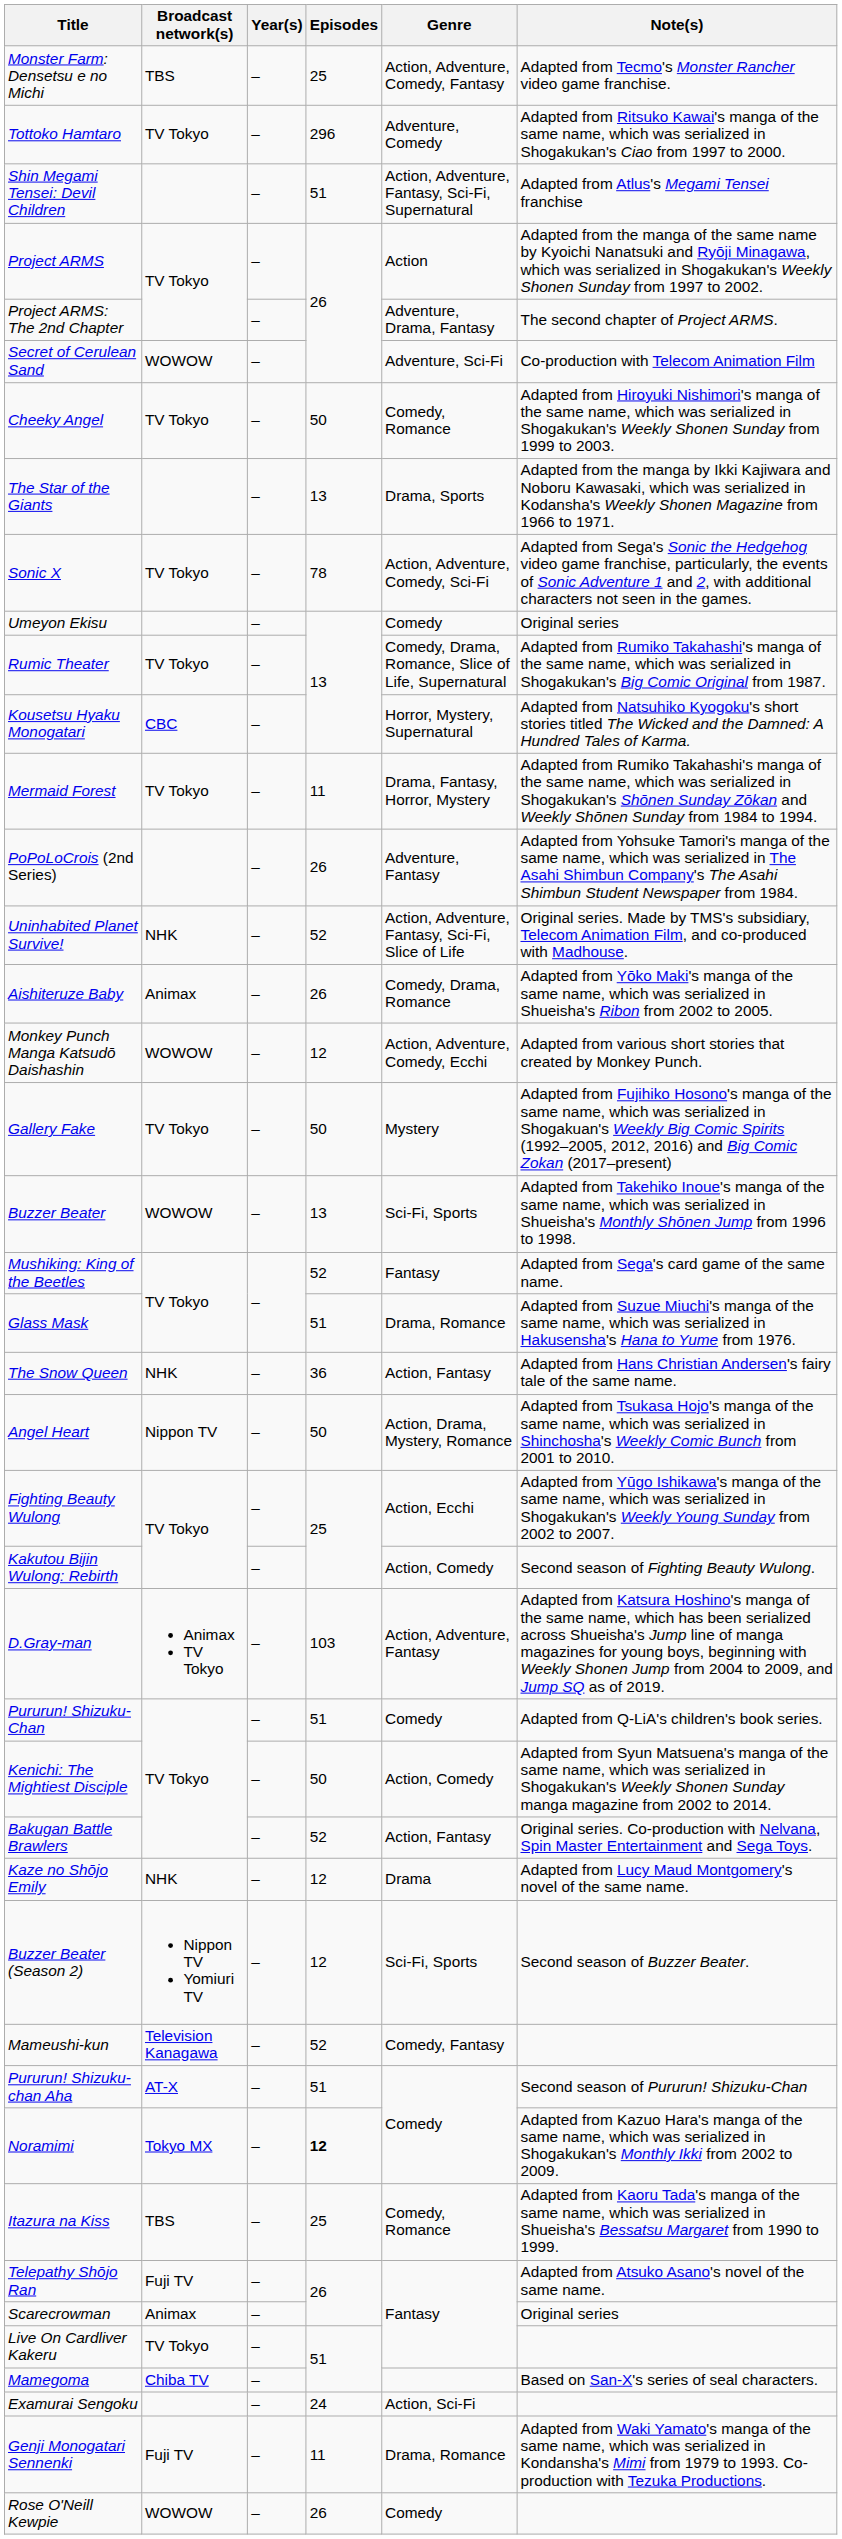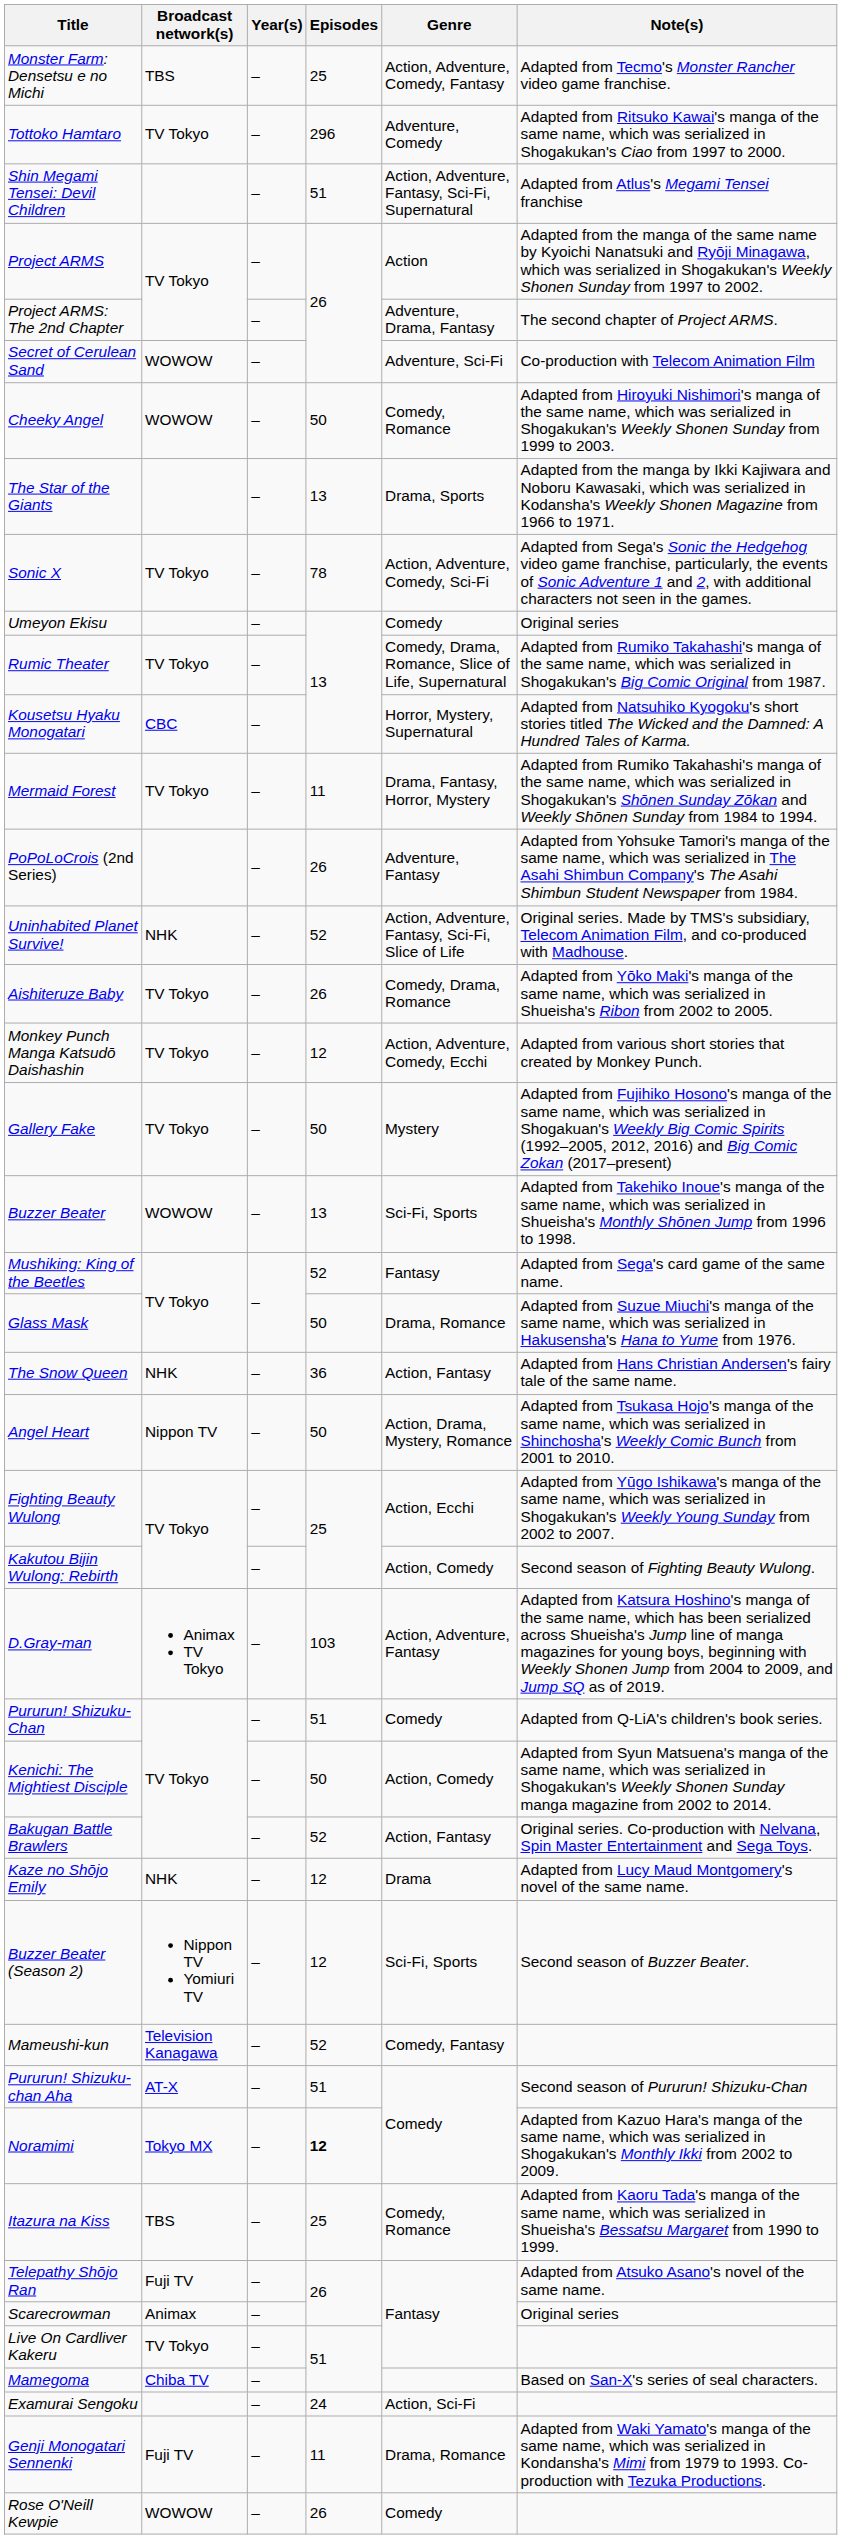Cheeky Angel | Broadcast network(s): TV Tokyo -> WOWOW
Aishiteruze Baby | Broadcast network(s): Animax -> TV Tokyo
Monkey Punch Manga Katsudō Daishashin | Broadcast network(s): WOWOW -> TV Tokyo
Glass Mask | Episodes: 51 -> 50
